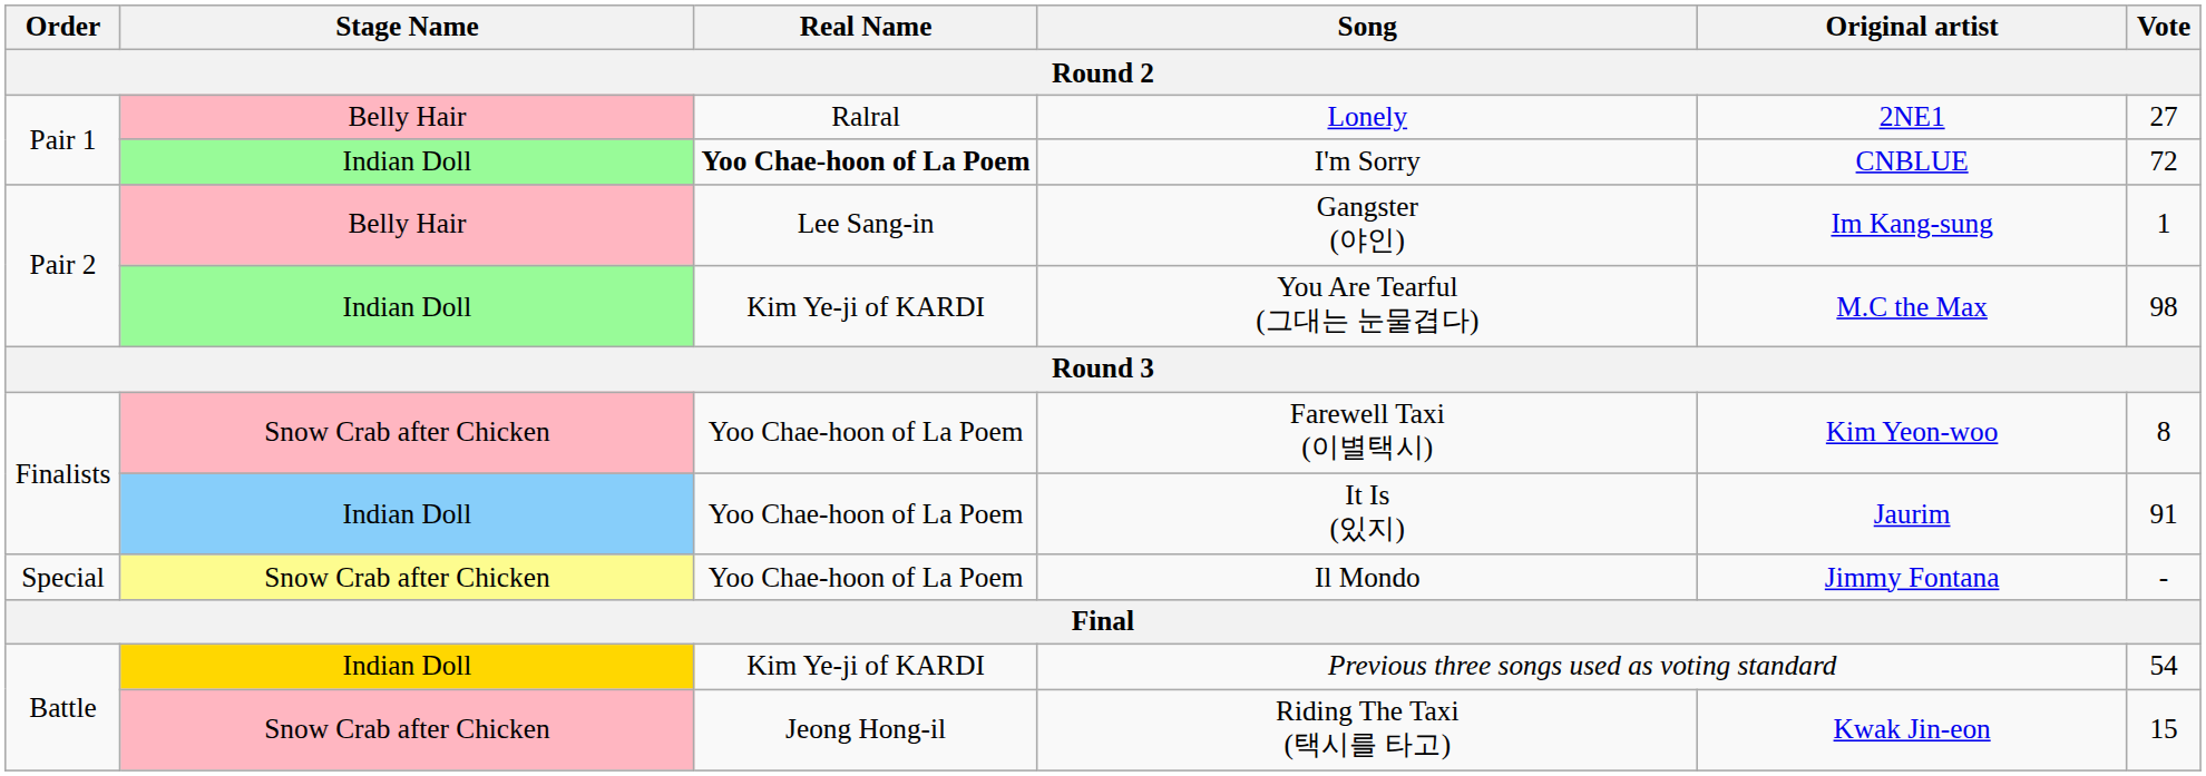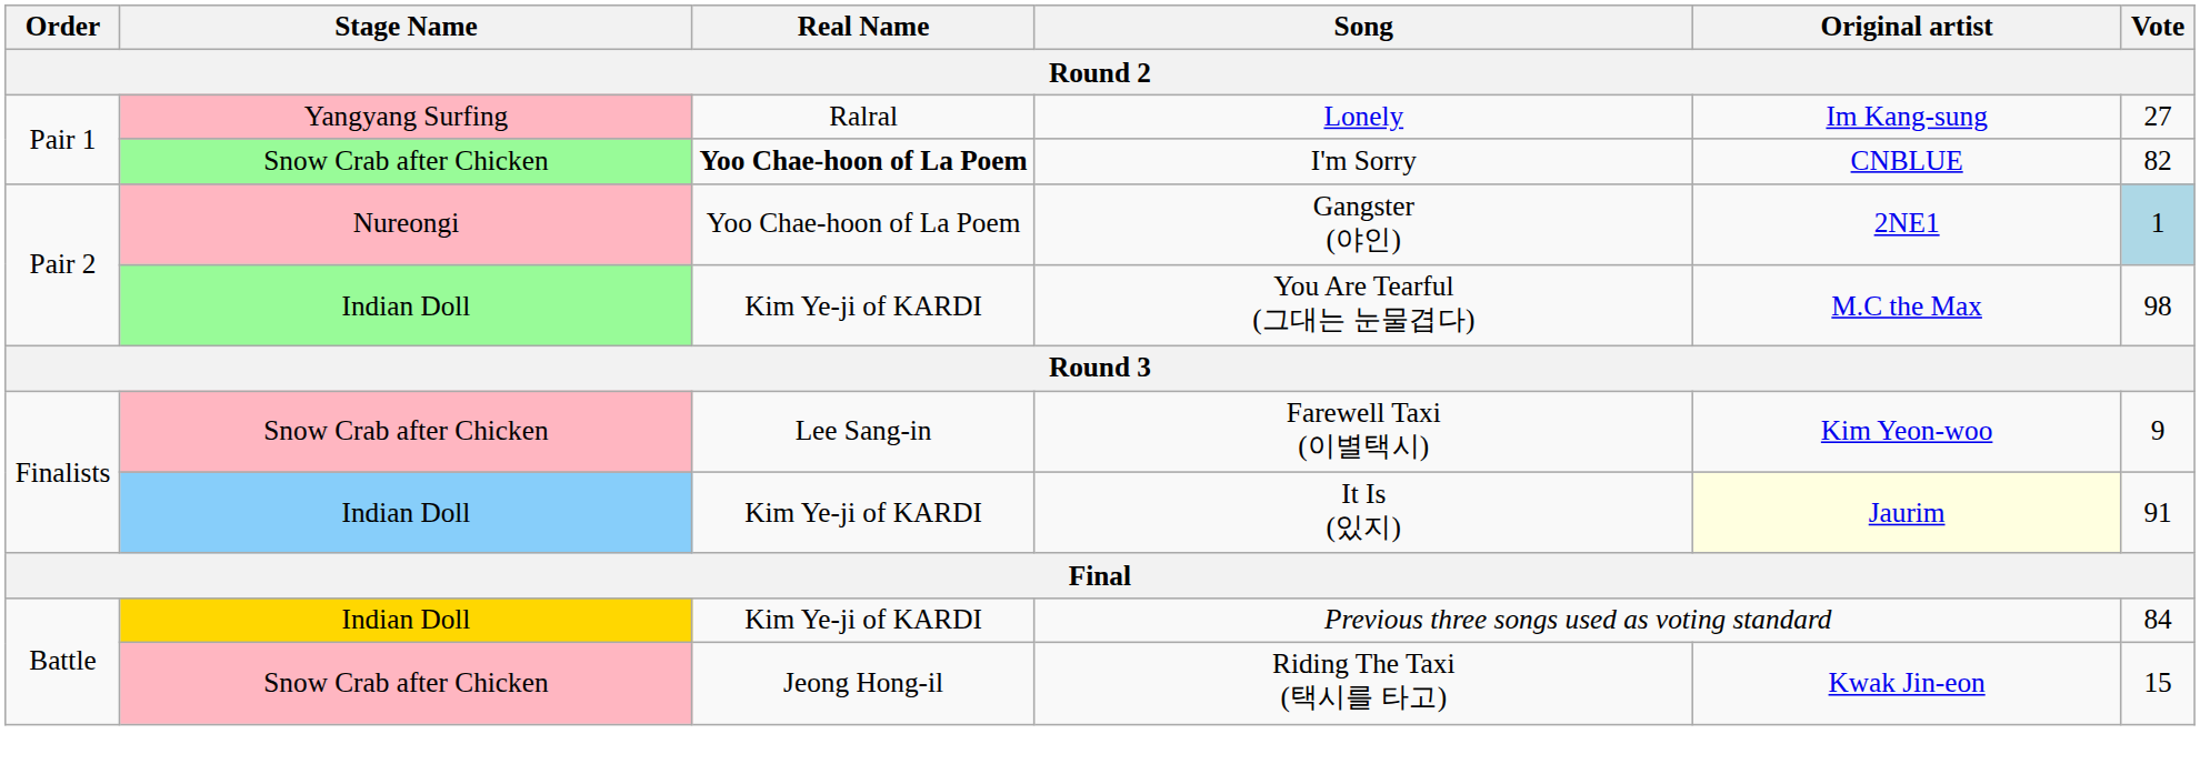Lonely | Stage Name: Belly Hair -> Yangyang Surfing
Lonely | Original artist: 2NE1 -> Im Kang-sung
I'm Sorry | Stage Name: Indian Doll -> Snow Crab after Chicken
I'm Sorry | Vote: 72 -> 82
Gangster (야인) | Stage Name: Belly Hair -> Nureongi
Gangster (야인) | Real Name: Lee Sang-in -> Yoo Chae-hoon of La Poem
Gangster (야인) | Original artist: Im Kang-sung -> 2NE1
Gangster (야인) | Vote: no background -> lightblue background
Farewell Taxi (이별택시) | Real Name: Yoo Chae-hoon of La Poem -> Lee Sang-in
Farewell Taxi (이별택시) | Vote: 8 -> 9
It Is (있지) | Real Name: Yoo Chae-hoon of La Poem -> Kim Ye-ji of KARDI
It Is (있지) | Original artist: no background -> lightyellow background
- row: Special | Snow Crab after Chicken | Yoo Chae-hoon of La Poem | Il Mondo | Jimmy Fontana | -
Previous three songs used as voting standard | Vote: 54 -> 84
